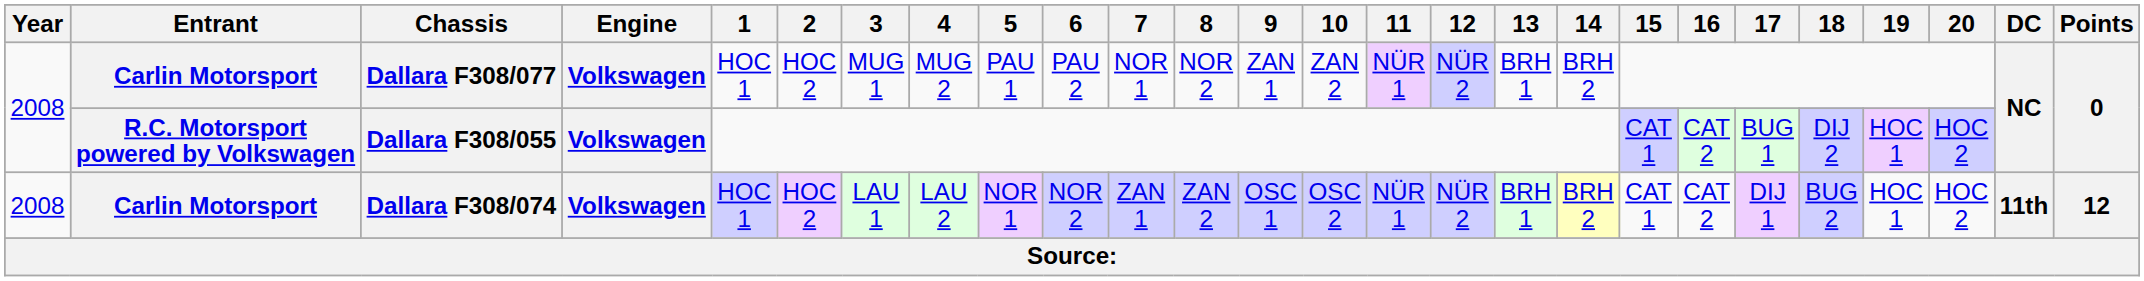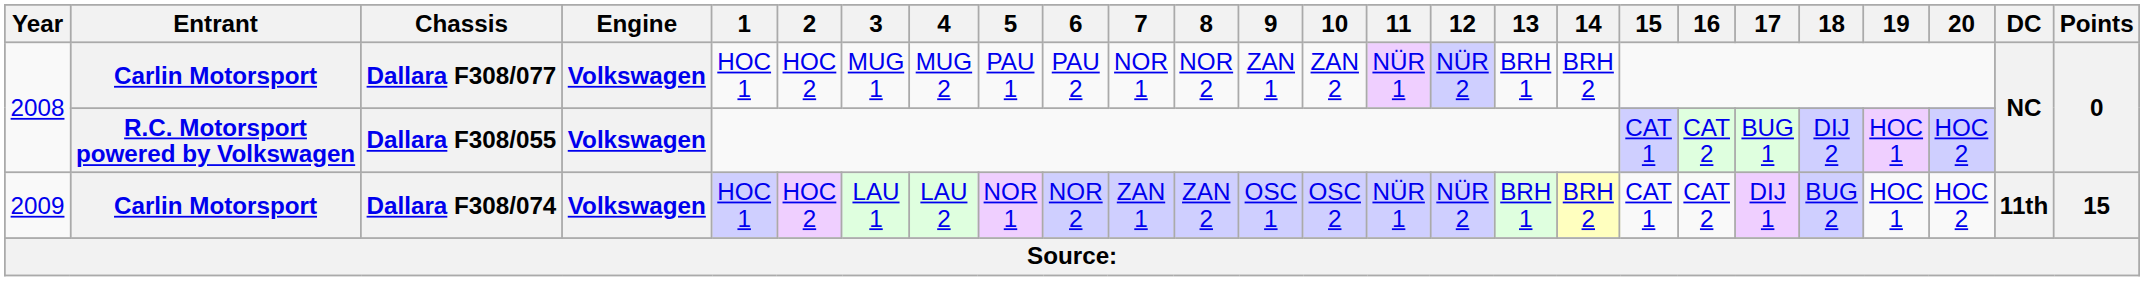Dallara F308/074 | Year: 2008 -> 2009
Dallara F308/074 | Points: 12 -> 15
